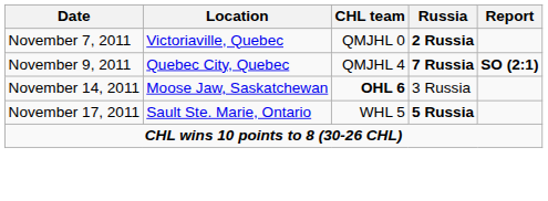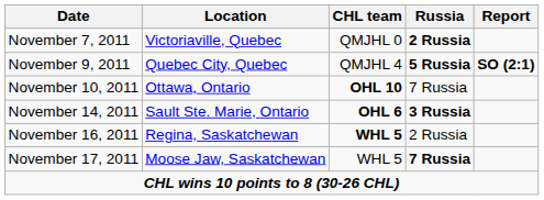November 9, 2011 | Russia: 7 Russia -> 5 Russia
+ row: November 10, 2011 | Ottawa, Ontario | OHL 10 | 7 Russia
November 14, 2011 | Location: Moose Jaw, Saskatchewan -> Sault Ste. Marie, Ontario
November 14, 2011 | Russia: normal -> bold
+ row: November 16, 2011 | Regina, Saskatchewan | WHL 5 | 2 Russia
November 17, 2011 | Location: Sault Ste. Marie, Ontario -> Moose Jaw, Saskatchewan
November 17, 2011 | Russia: 5 Russia -> 7 Russia
